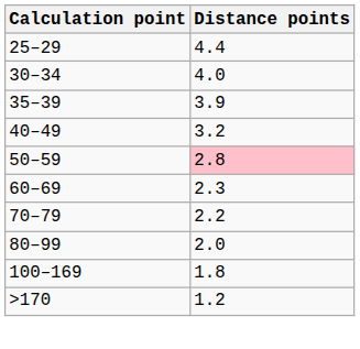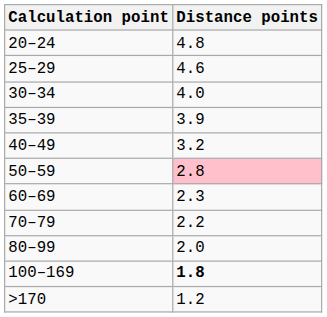+ row: 20–24 | 4.8
25–29 | Distance points: 4.4 -> 4.6
100–169 | Distance points: normal -> bold
